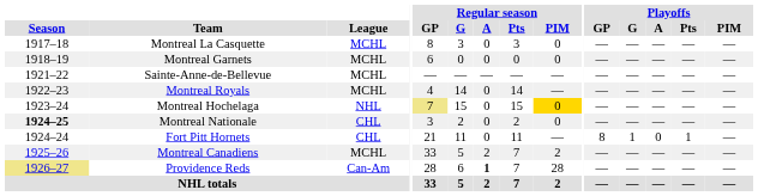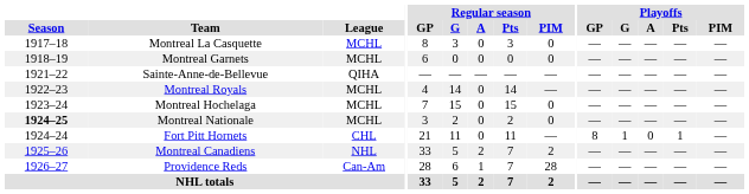Sainte-Anne-de-Bellevue | League: MCHL -> QIHA
Montreal Hochelaga | League: NHL -> MCHL
Montreal Hochelaga | Regular season / GP: khaki background -> no background
Montreal Hochelaga | Regular season / PIM: gold background -> no background
Montreal Nationale | League: CHL -> MCHL
Montreal Canadiens | League: MCHL -> NHL
Providence Reds | Season: khaki background -> no background
Providence Reds | Regular season / A: bold -> normal
